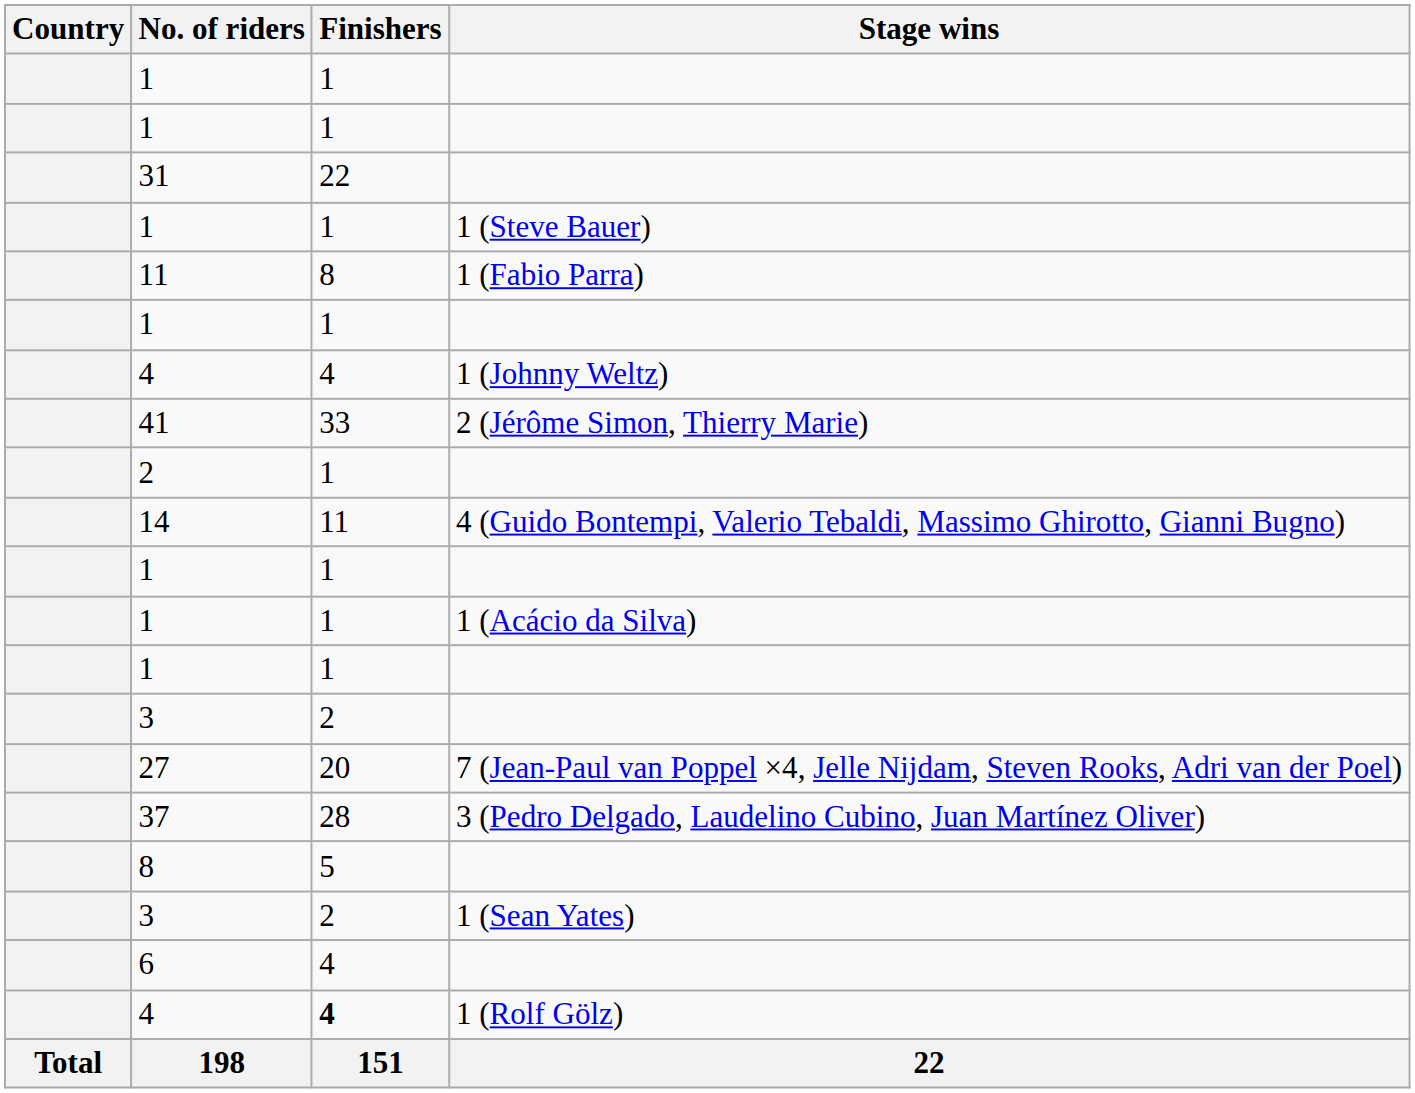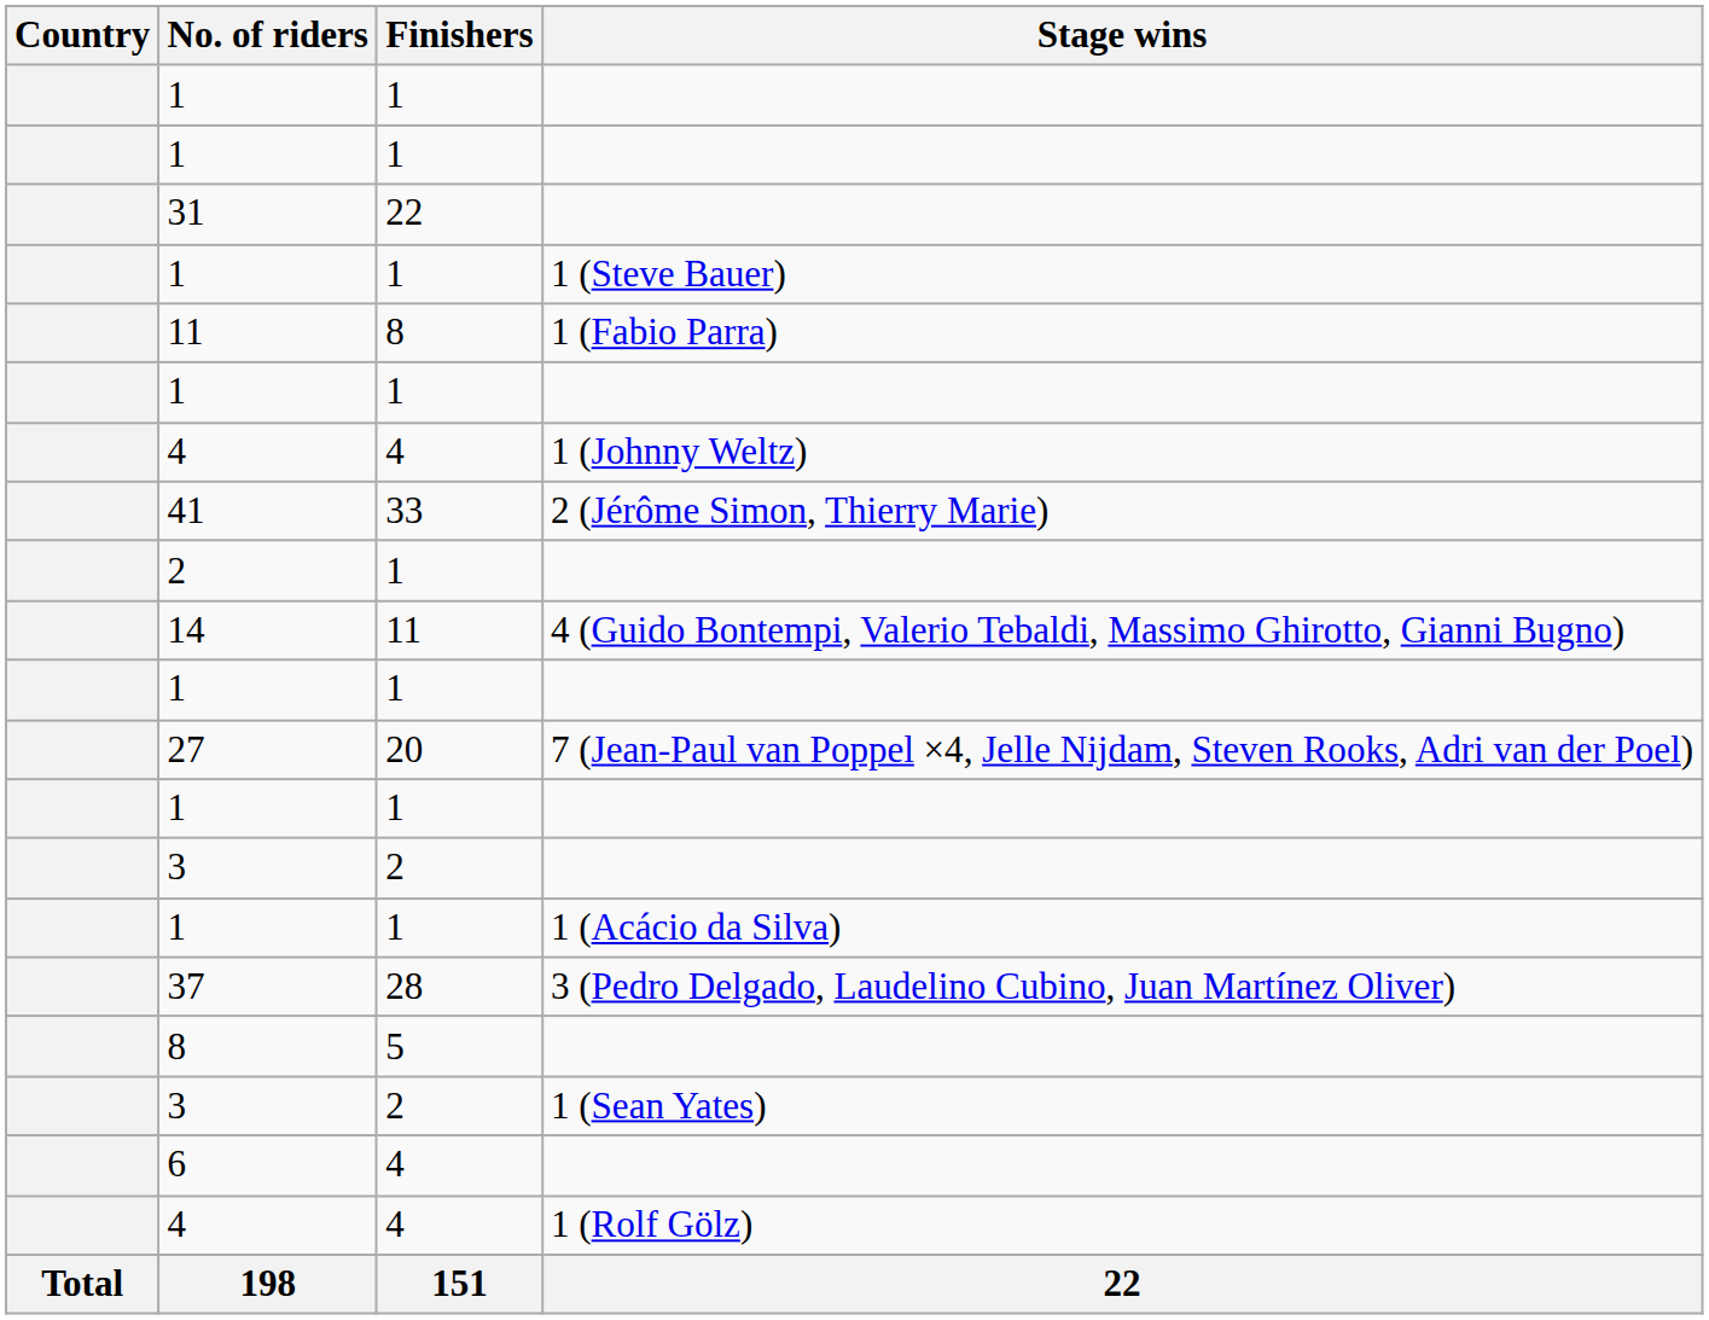rows swapped: 27 <-> 1 / 1 (Acácio da Silva)
4 / 1 (Rolf Gölz) | Finishers: bold -> normal
